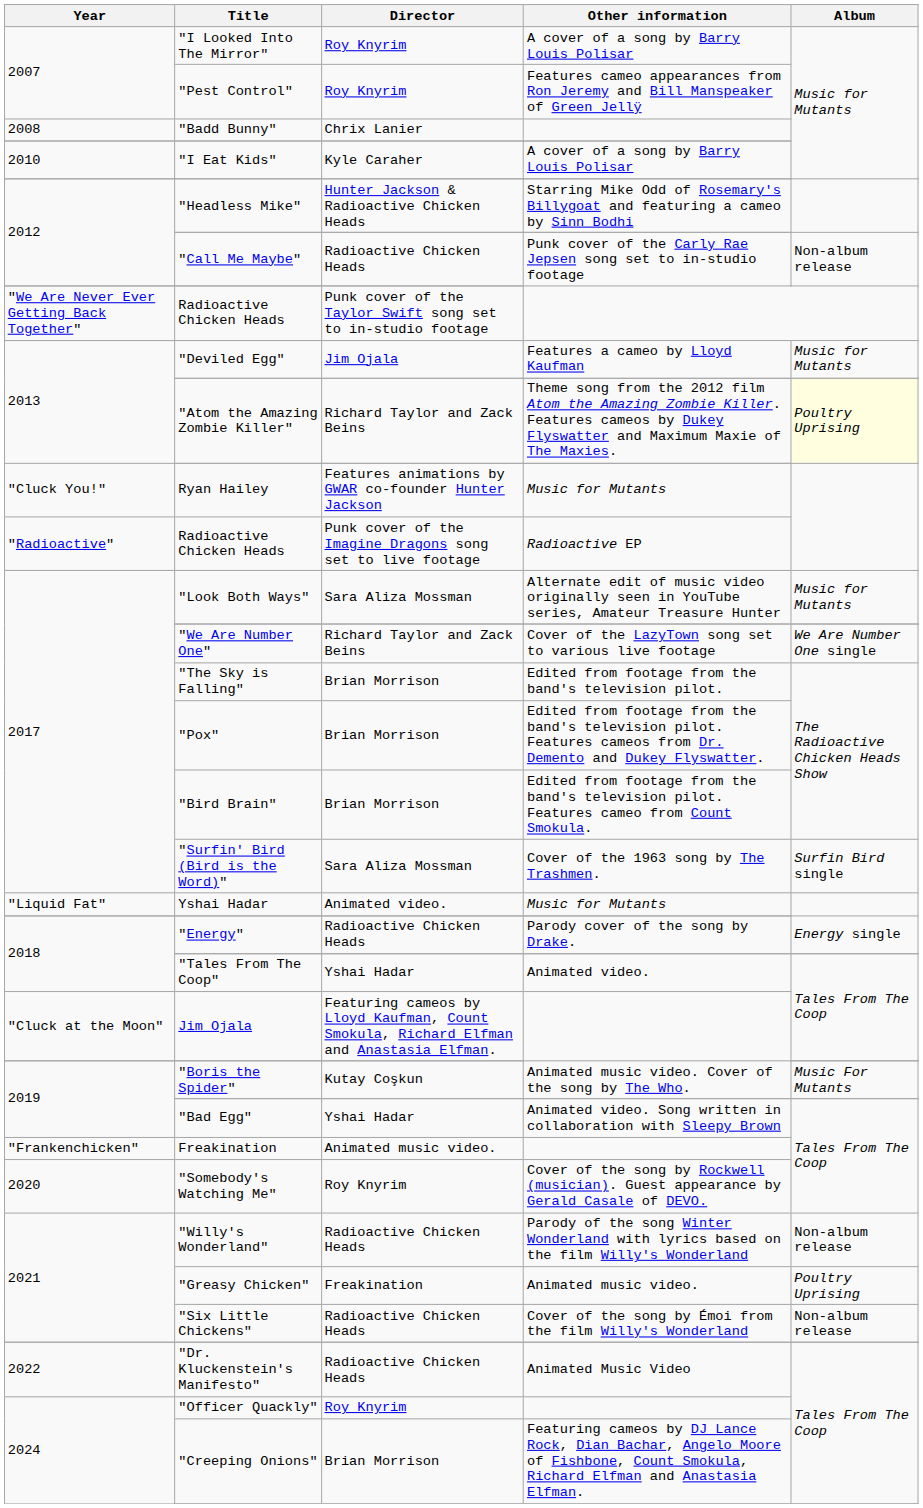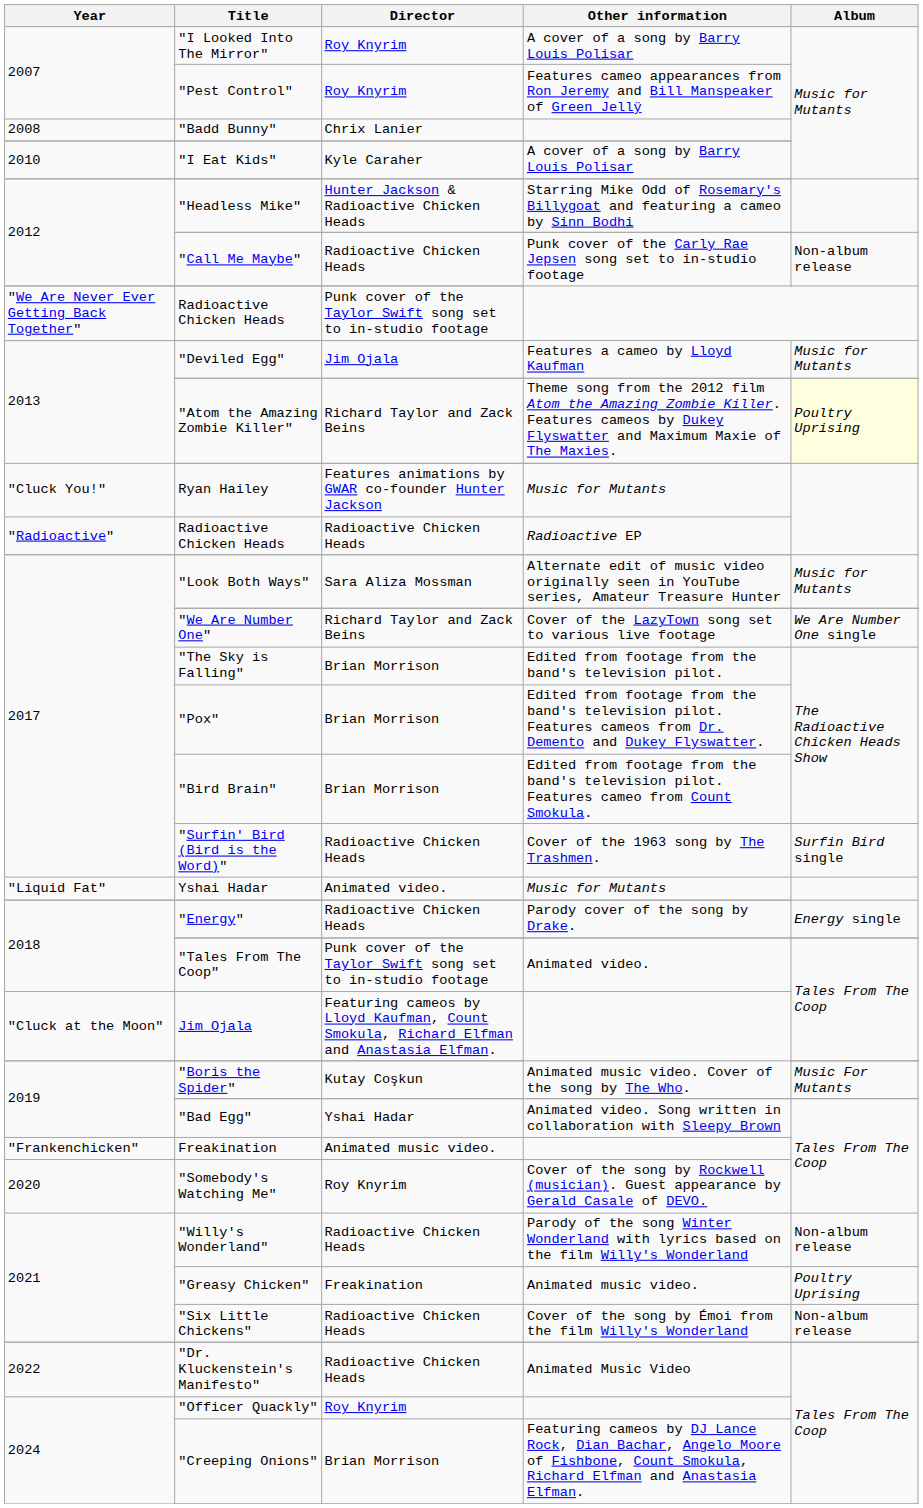Radioactive Chicken Heads / Radioactive EP | Director: Punk cover of the Imagine Dragons song set to live footage -> Radioactive Chicken Heads
"Surfin' Bird (Bird is the Word)" | Director: Sara Aliza Mossman -> Radioactive Chicken Heads
"Tales From The Coop" | Director: Yshai Hadar -> Punk cover of the Taylor Swift song set to in-studio footage
